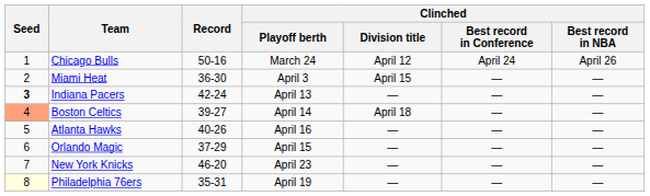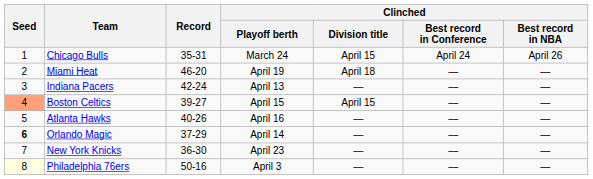Chicago Bulls | Record: 50-16 -> 35-31
Chicago Bulls | Clinched / Division title: April 12 -> April 15
Miami Heat | Record: 36-30 -> 46-20
Miami Heat | Clinched / Playoff berth: April 3 -> April 19
Miami Heat | Clinched / Division title: April 15 -> April 18
Indiana Pacers | Seed: bold -> normal
Boston Celtics | Clinched / Playoff berth: April 14 -> April 15
Boston Celtics | Clinched / Division title: April 18 -> April 15
Orlando Magic | Seed: normal -> bold
Orlando Magic | Clinched / Playoff berth: April 15 -> April 14
New York Knicks | Record: 46-20 -> 36-30
Philadelphia 76ers | Record: 35-31 -> 50-16
Philadelphia 76ers | Clinched / Playoff berth: April 19 -> April 3
